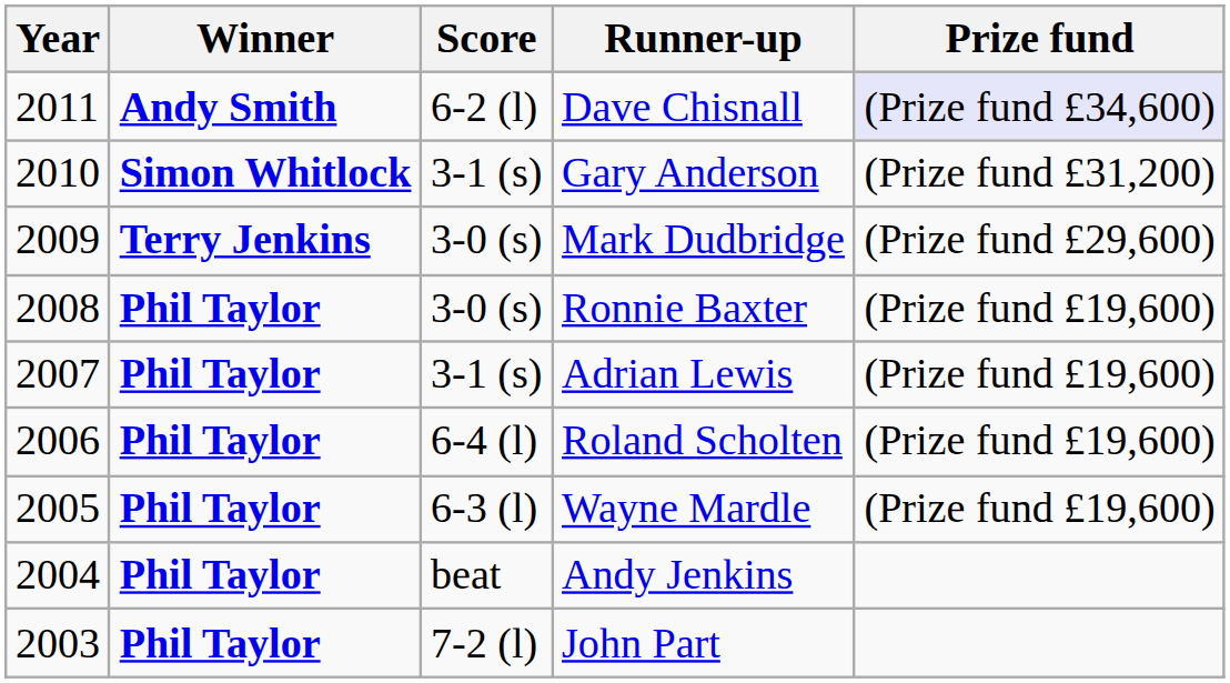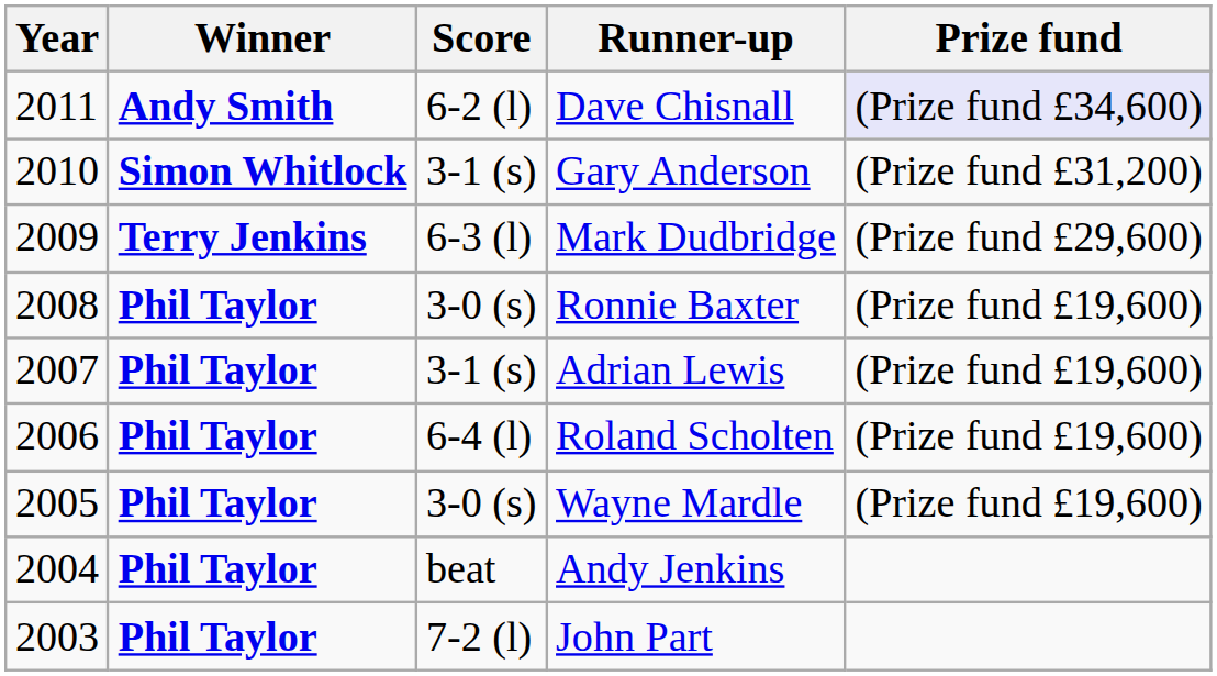Mark Dudbridge | Score: 3-0 (s) -> 6-3 (l)
Wayne Mardle | Score: 6-3 (l) -> 3-0 (s)
